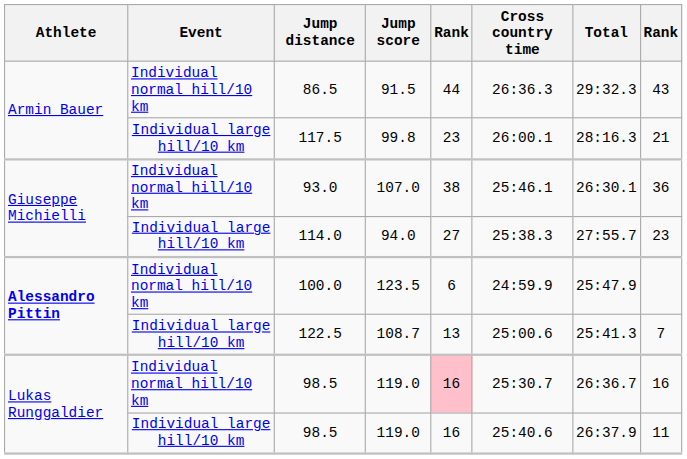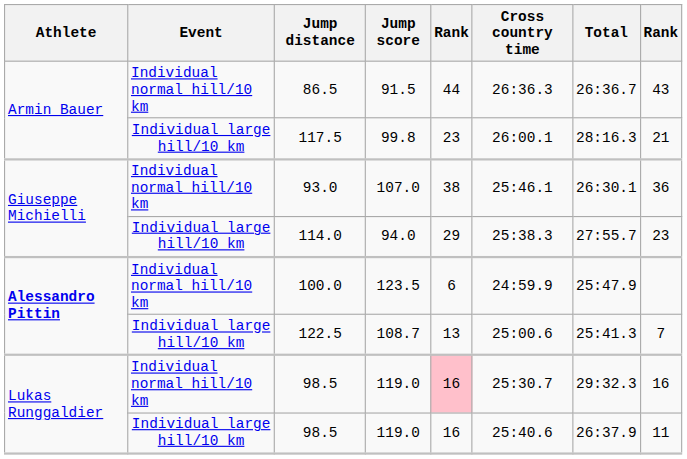86.5 | Total: 29:32.3 -> 26:36.7
114.0 | column 5: 27 -> 29
Individual normal hill/10 km / 98.5 | Total: 26:36.7 -> 29:32.3
